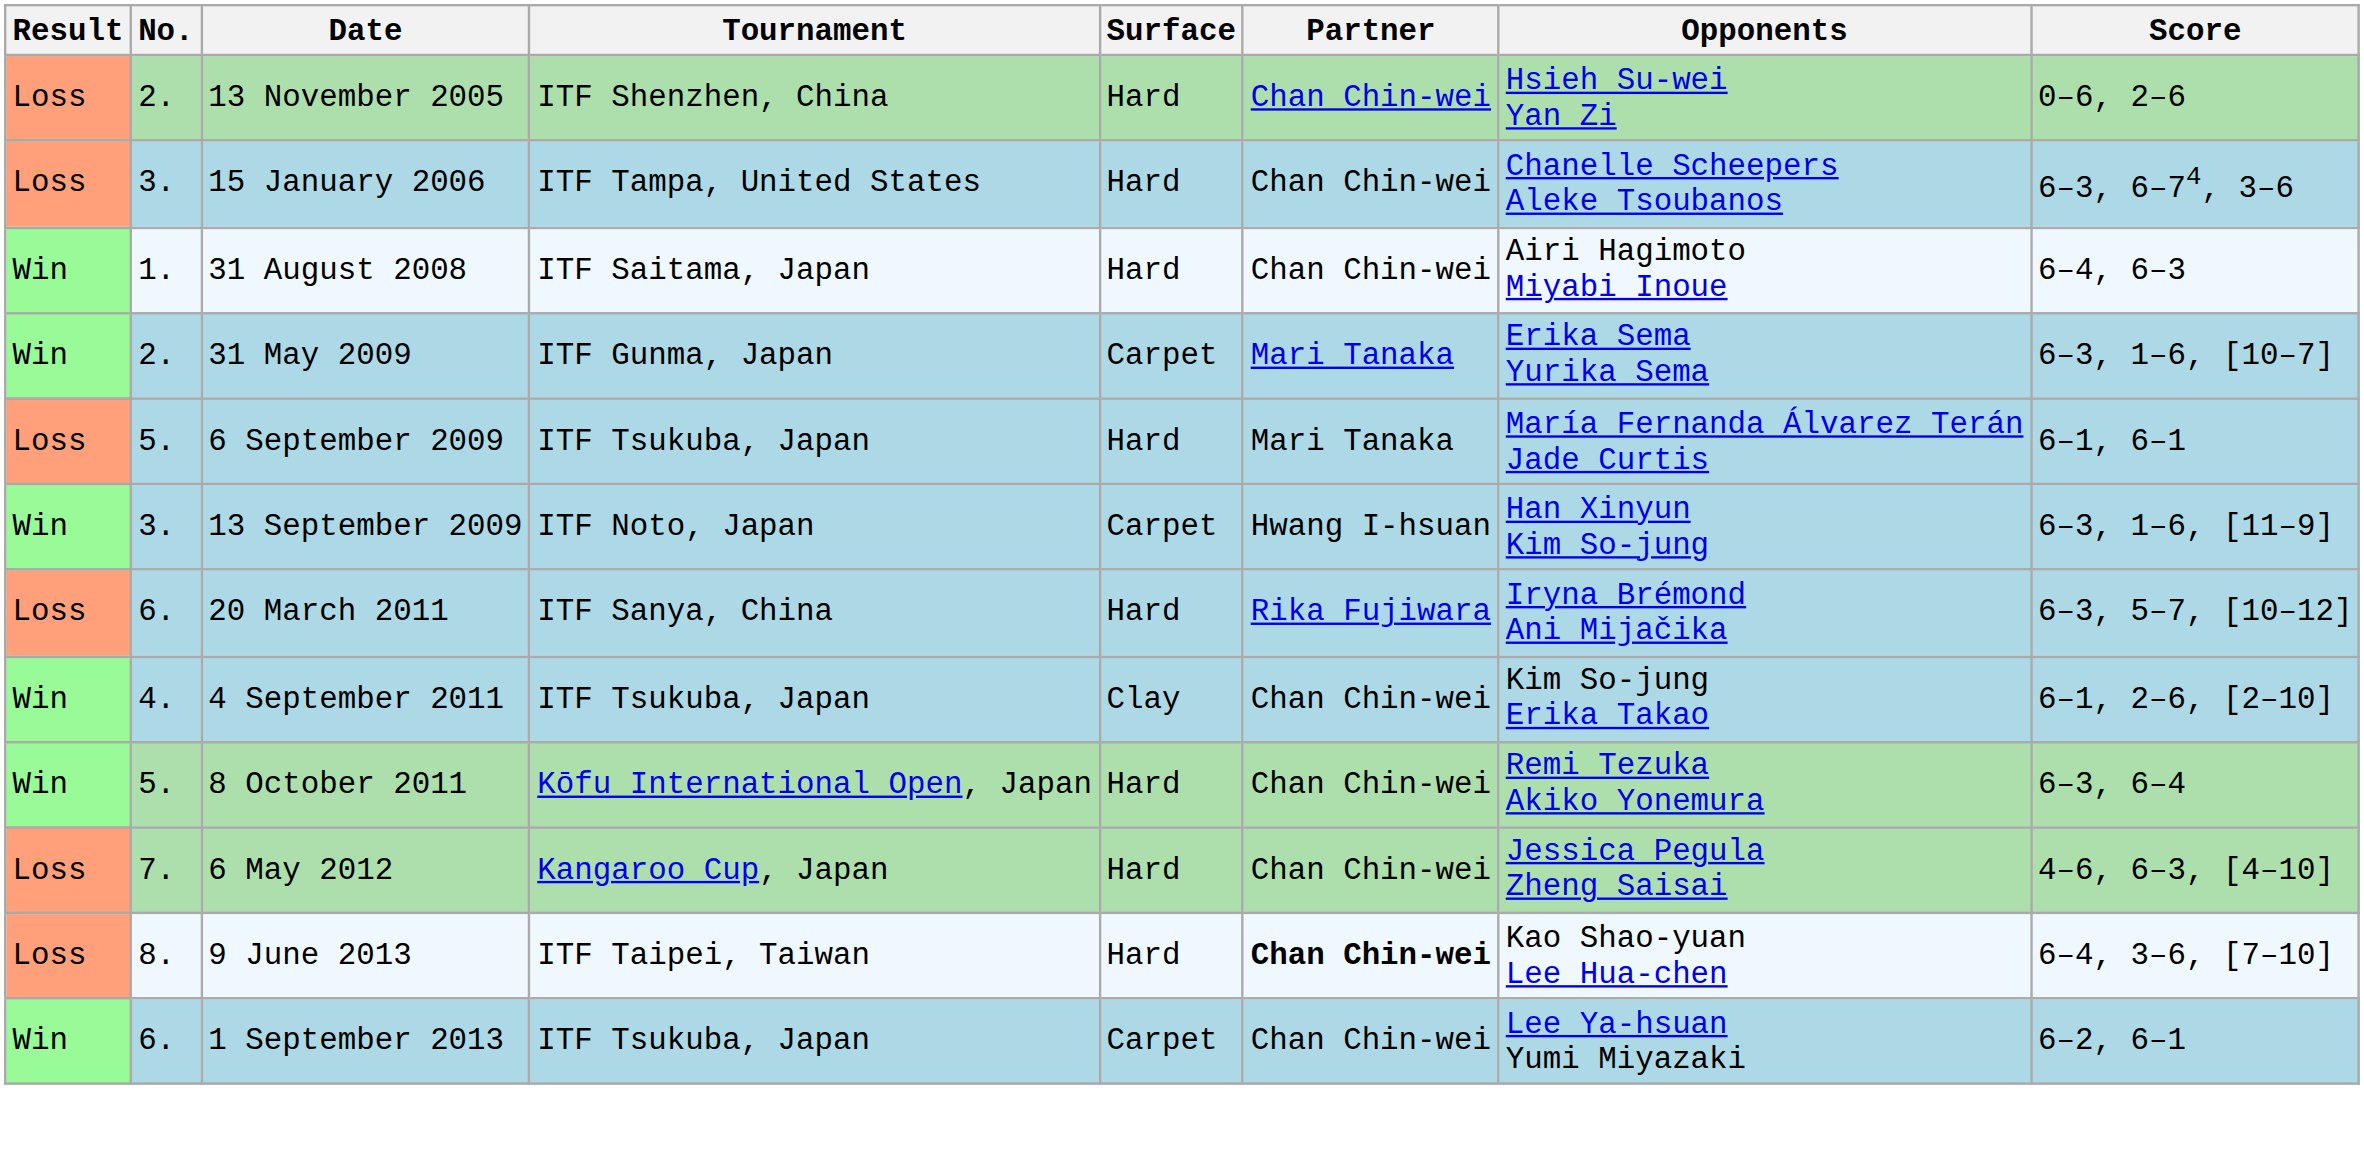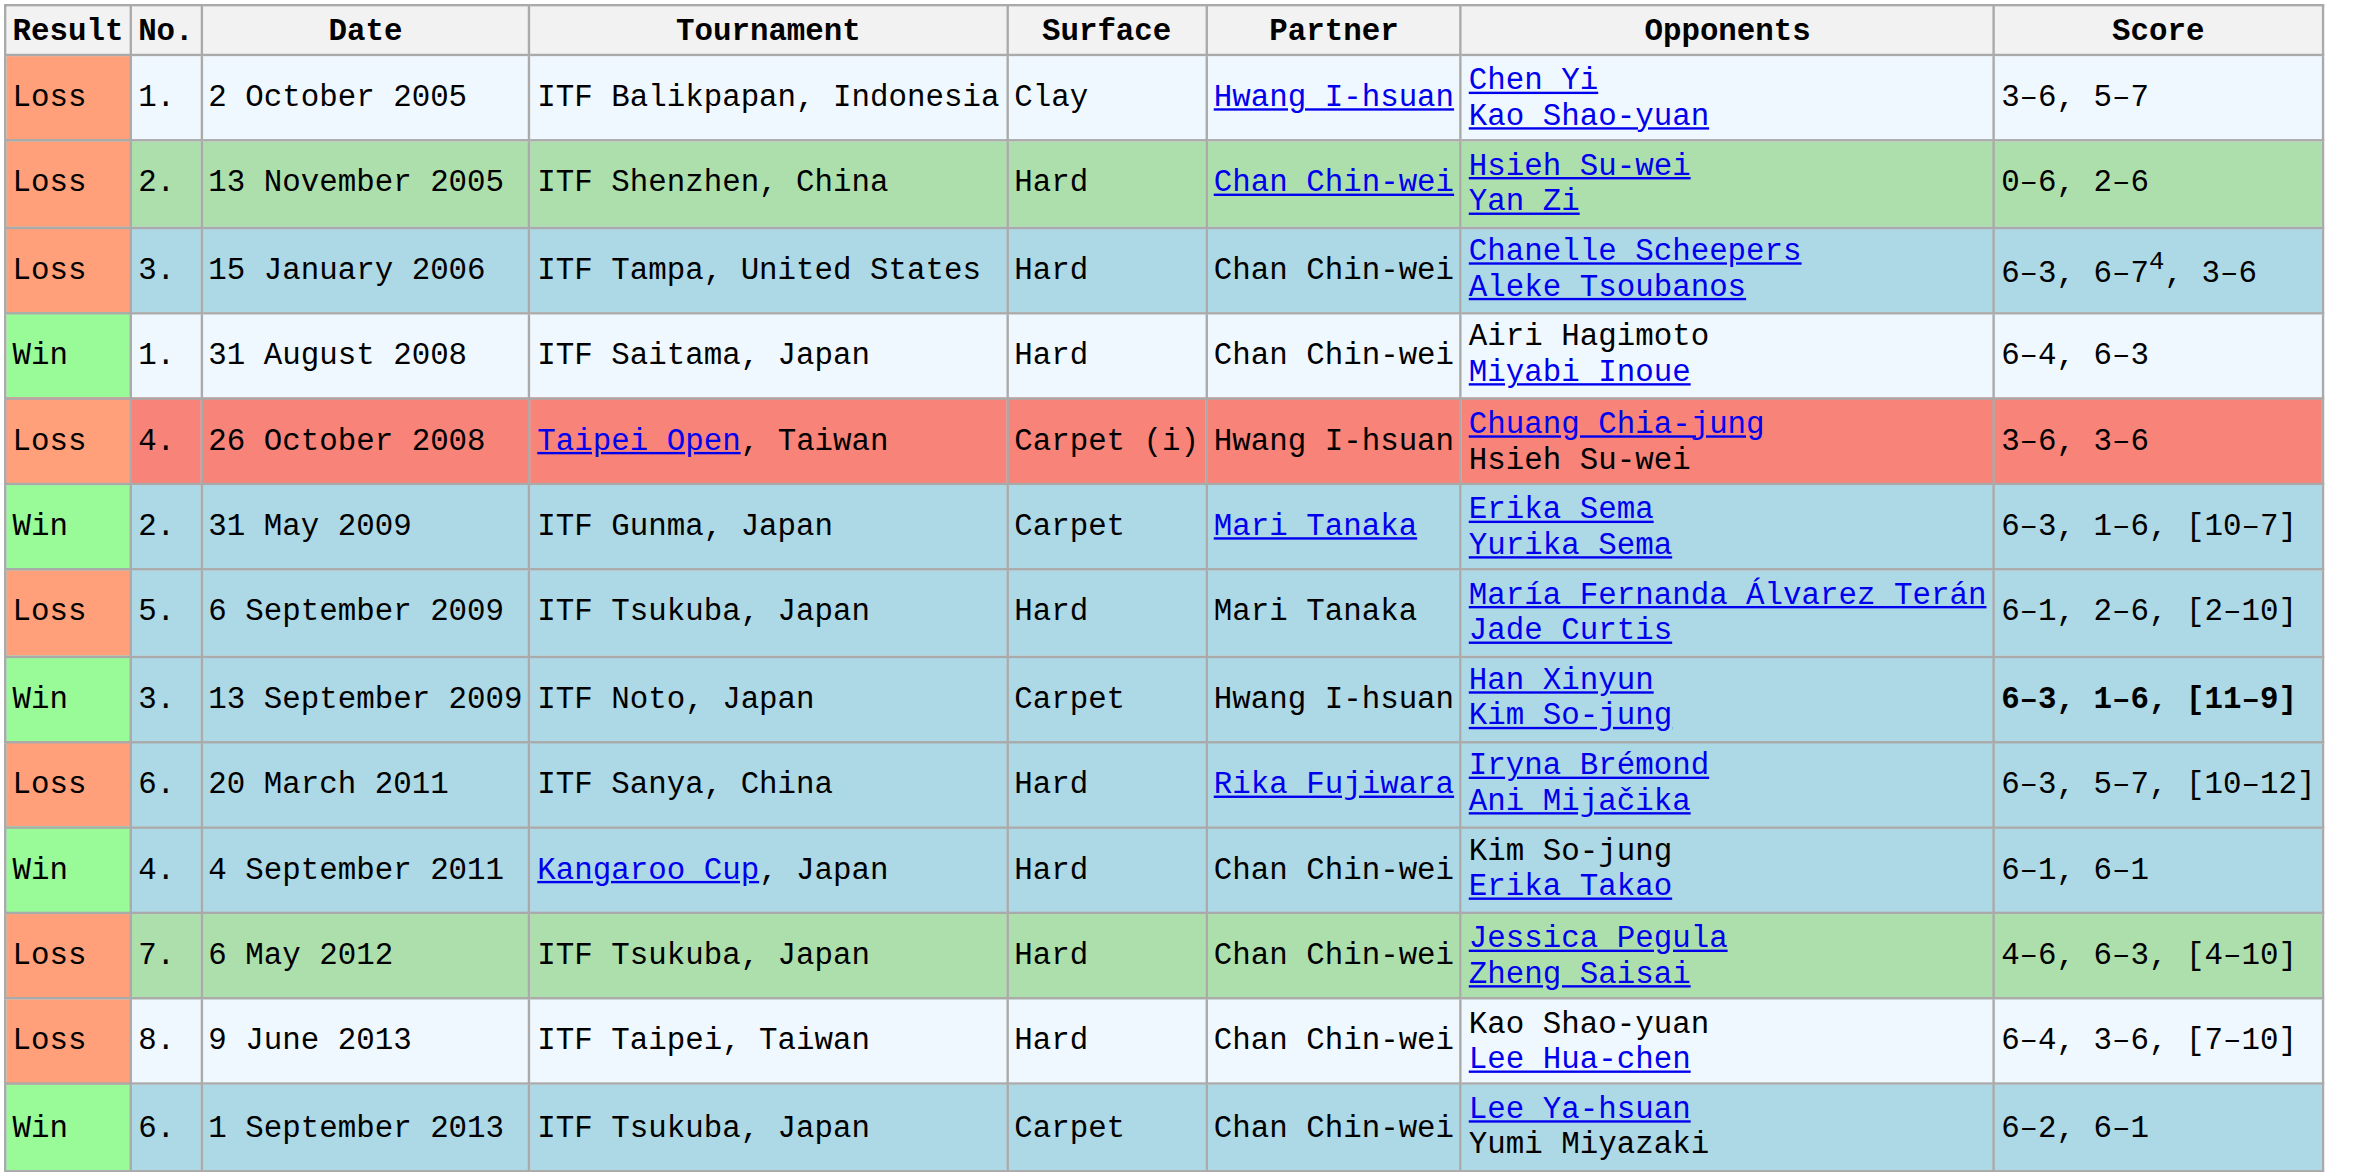+ row: Loss | 1. | 2 October 2005 | ITF Balikpapan, Indonesia | Clay | Hwang I-hsuan | Chen Yi Kao Shao-yuan | 3–6, 5–7
+ row: Loss | 4. | 26 October 2008 | Taipei Open, Taiwan | Carpet (i) | Hwang I-hsuan | Chuang Chia-jung Hsieh Su-wei | 3–6, 3–6
6 September 2009 | Score: 6–1, 6–1 -> 6–1, 2–6, [2–10]
13 September 2009 | Score: normal -> bold
4 September 2011 | Tournament: ITF Tsukuba, Japan -> Kangaroo Cup, Japan
4 September 2011 | Surface: Clay -> Hard
4 September 2011 | Score: 6–1, 2–6, [2–10] -> 6–1, 6–1
- row: Win | 5. | 8 October 2011 | Kōfu International Open, Japan | Hard | Chan Chin-wei | Remi Tezuka Akiko Yonemura | 6–3, 6–4
6 May 2012 | Tournament: Kangaroo Cup, Japan -> ITF Tsukuba, Japan
9 June 2013 | Partner: bold -> normal
